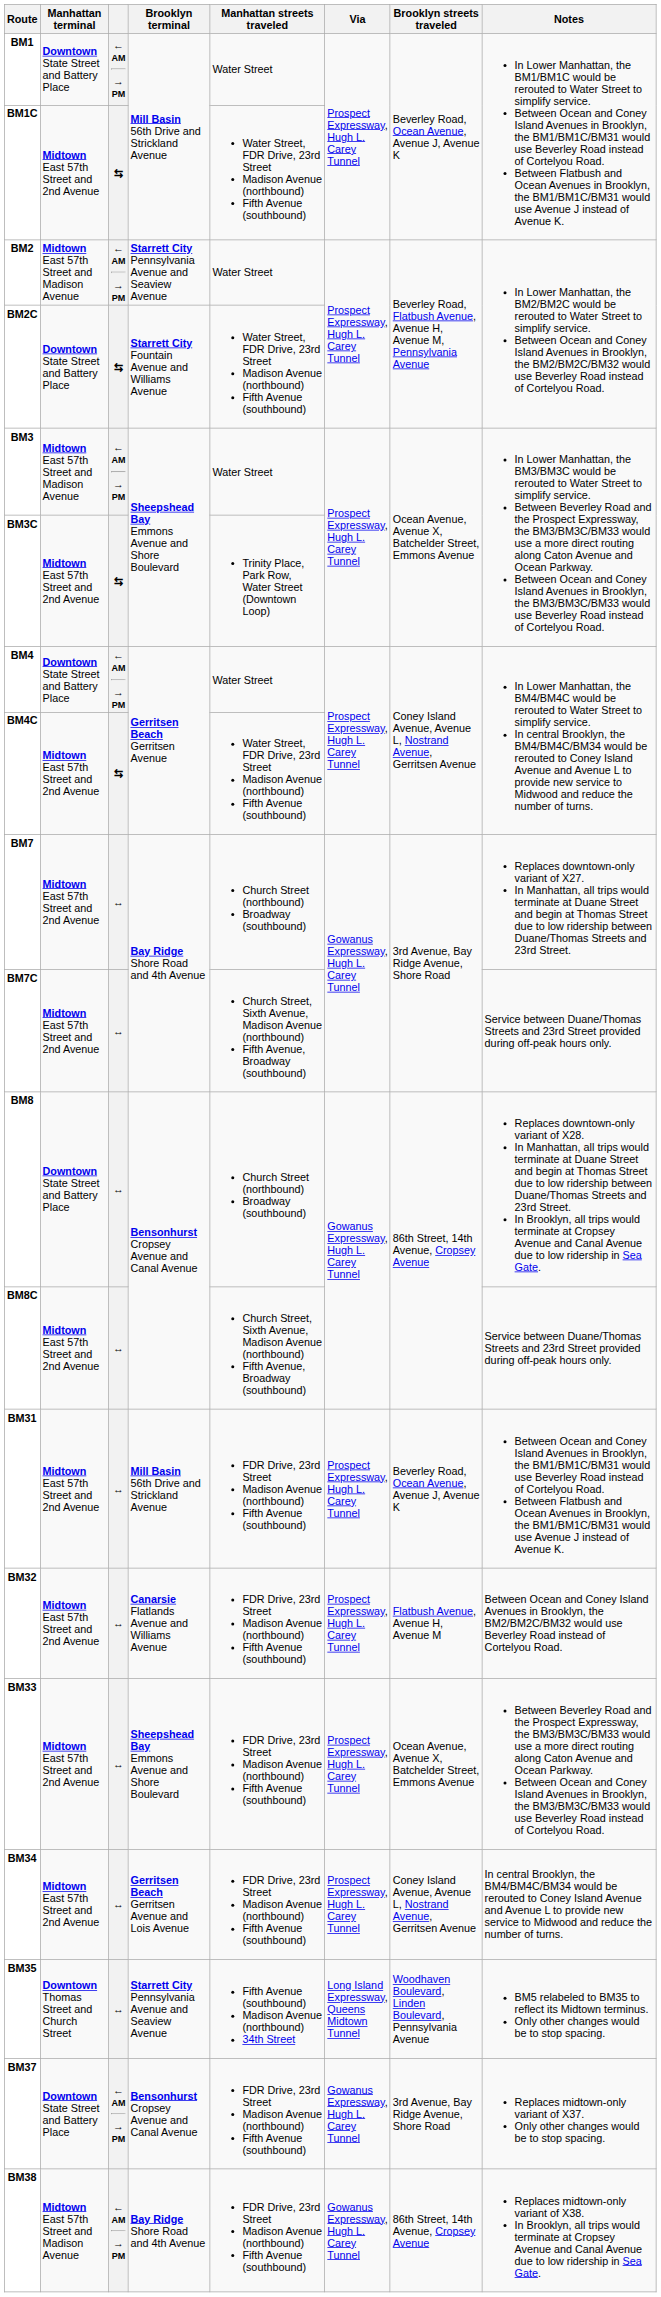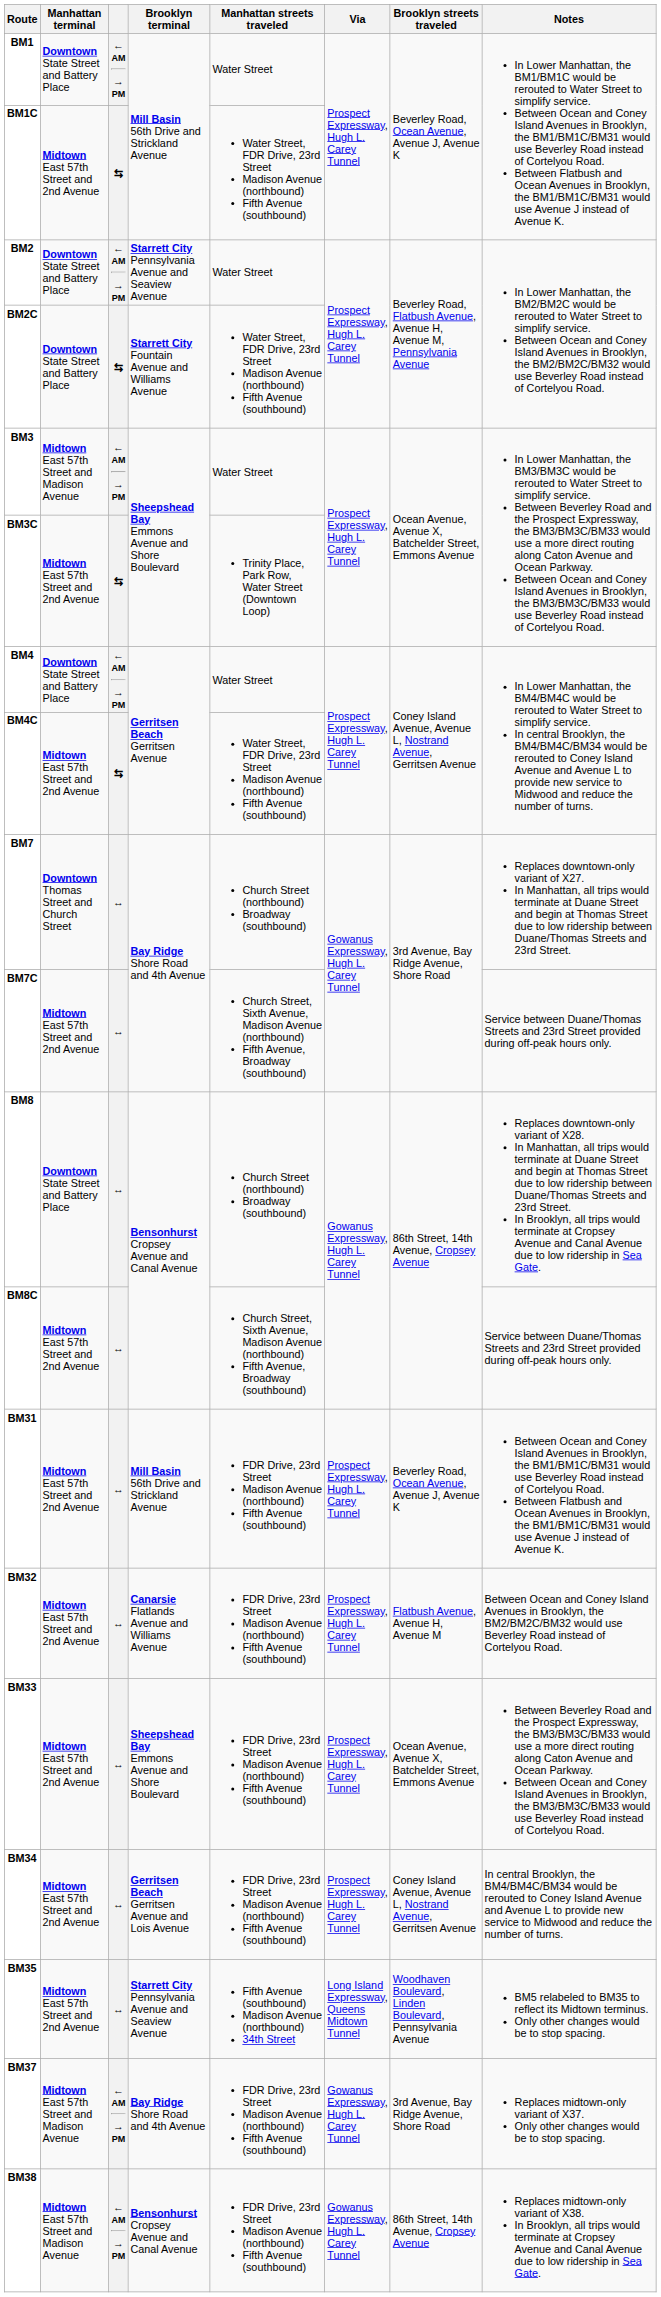BM2 | Manhattan terminal: Midtown East 57th Street and Madison Avenue -> Downtown State Street and Battery Place
BM7 | Manhattan terminal: Midtown East 57th Street and 2nd Avenue -> Downtown Thomas Street and Church Street
BM35 | Manhattan terminal: Downtown Thomas Street and Church Street -> Midtown East 57th Street and 2nd Avenue
BM37 | Manhattan terminal: Downtown State Street and Battery Place -> Midtown East 57th Street and Madison Avenue
BM37 | Brooklyn terminal: Bensonhurst Cropsey Avenue and Canal Avenue -> Bay Ridge Shore Road and 4th Avenue
BM38 | Brooklyn terminal: Bay Ridge Shore Road and 4th Avenue -> Bensonhurst Cropsey Avenue and Canal Avenue
